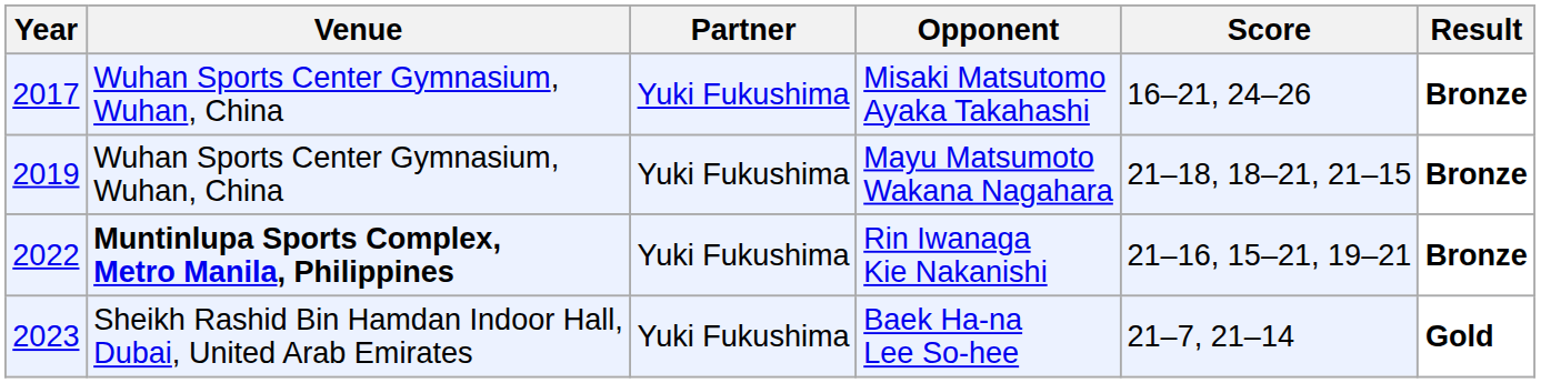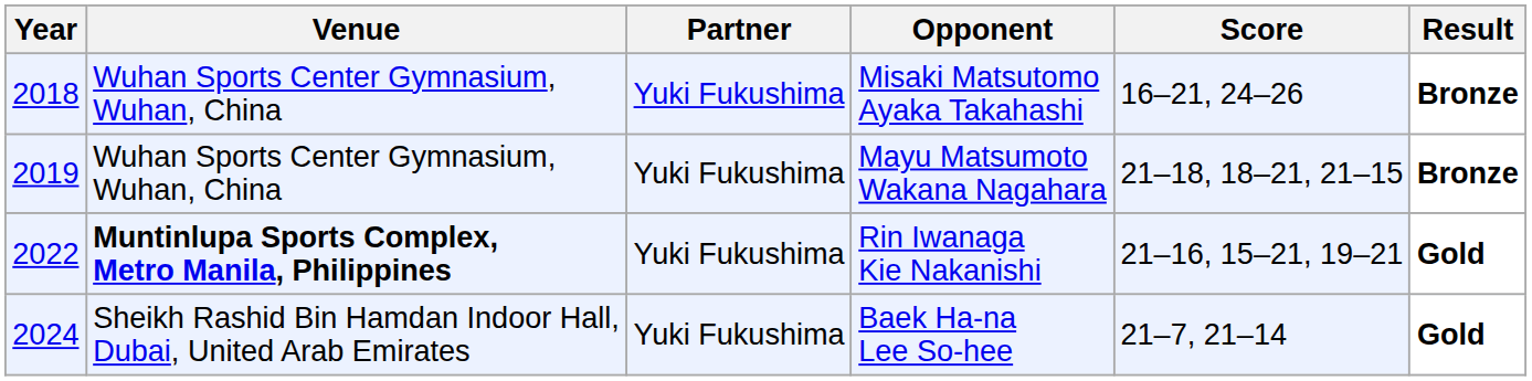Misaki Matsutomo Ayaka Takahashi | Year: 2017 -> 2018
Rin Iwanaga Kie Nakanishi | Result: Bronze -> Gold
Baek Ha-na Lee So-hee | Year: 2023 -> 2024
